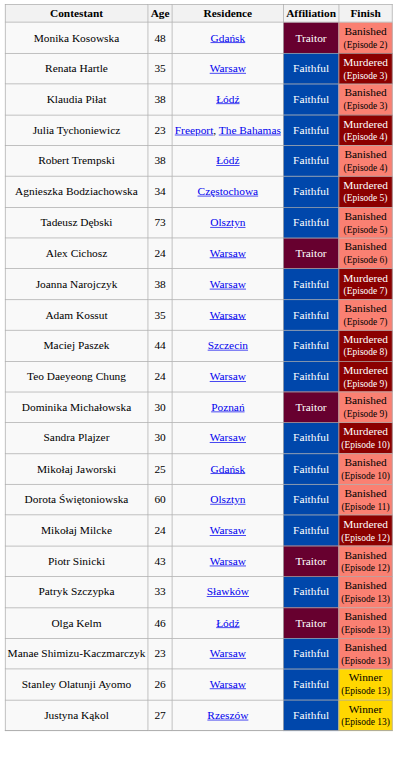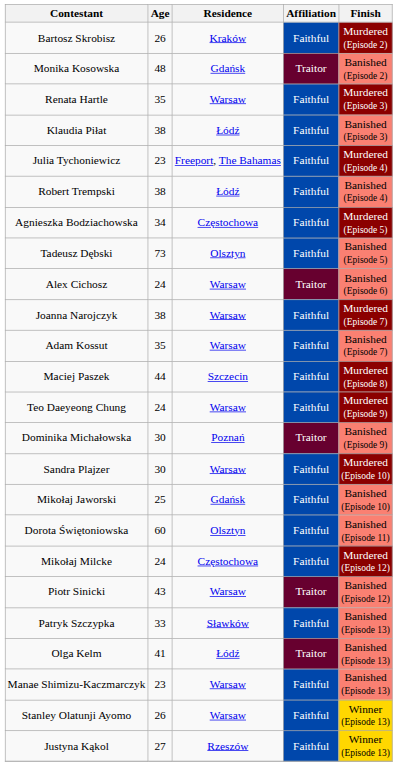+ row: Bartosz Skrobisz | 26 | Kraków | Faithful | Murdered (Episode 2)
Mikołaj Milcke | Residence: Warsaw -> Częstochowa
Olga Kelm | Age: 46 -> 41
